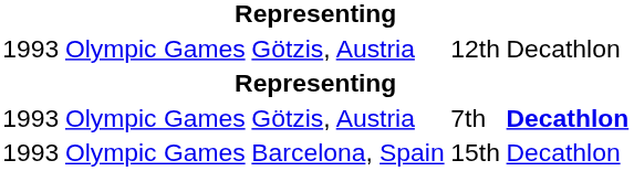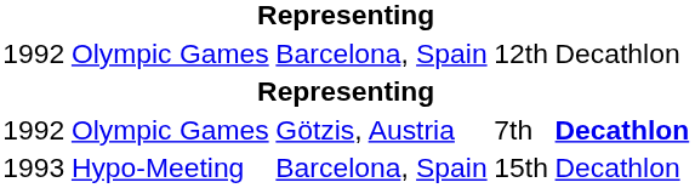12th | column 1: 1993 -> 1992
12th | column 3: Götzis, Austria -> Barcelona, Spain
7th | column 1: 1993 -> 1992
15th | column 2: Olympic Games -> Hypo-Meeting
